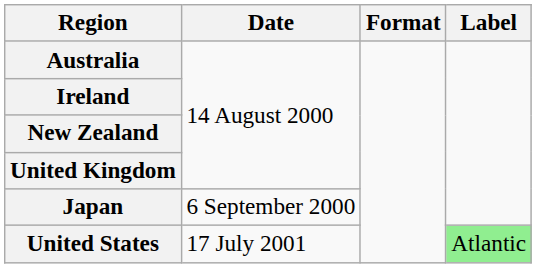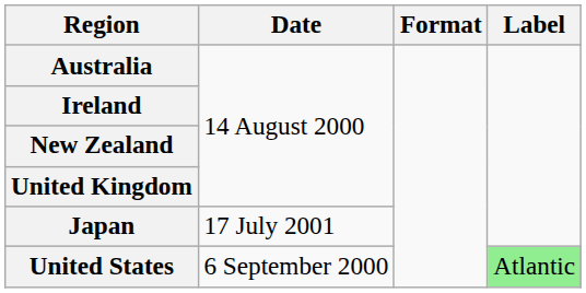Japan | Date: 6 September 2000 -> 17 July 2001
United States | Date: 17 July 2001 -> 6 September 2000
